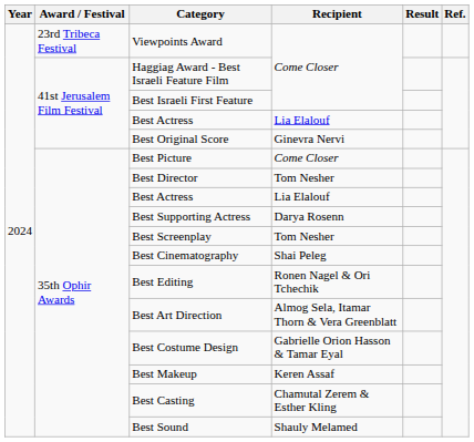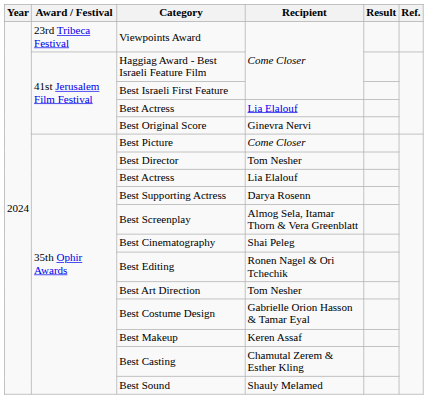Best Screenplay | Recipient: Tom Nesher -> Almog Sela, Itamar Thorn & Vera Greenblatt
Best Art Direction | Recipient: Almog Sela, Itamar Thorn & Vera Greenblatt -> Tom Nesher
